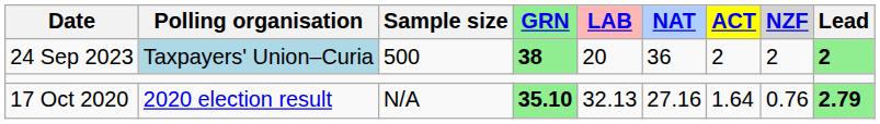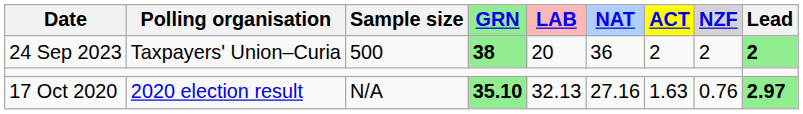24 Sep 2023 | Polling organisation: lightblue background -> no background
17 Oct 2020 | ACT: 1.64 -> 1.63
17 Oct 2020 | Lead: 2.79 -> 2.97
